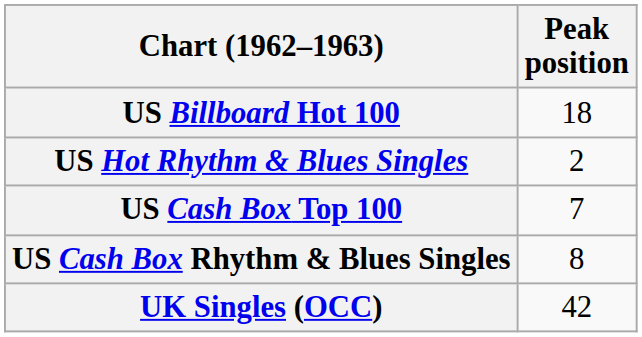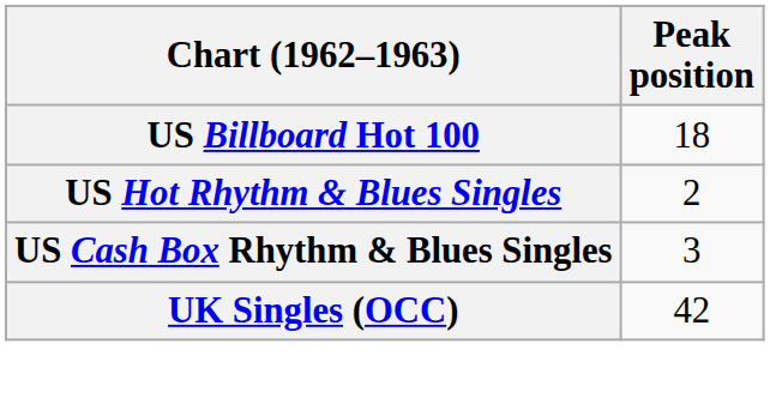- row: US Cash Box Top 100 | 7
US Cash Box Rhythm & Blues Singles | Peak position: 8 -> 3
